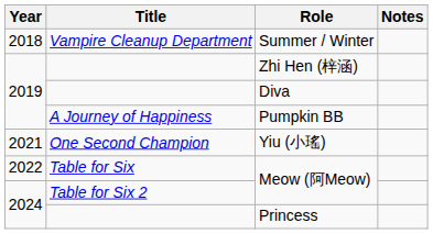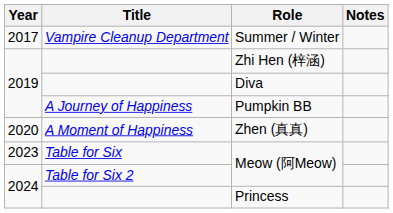Summer / Winter | Year: 2018 -> 2017
+ row: 2020 | A Moment of Happiness | Zhen (真真)
- row: 2021 | One Second Champion | Yiu (小瑤)
Table for Six / Meow (阿Meow) | Year: 2022 -> 2023
